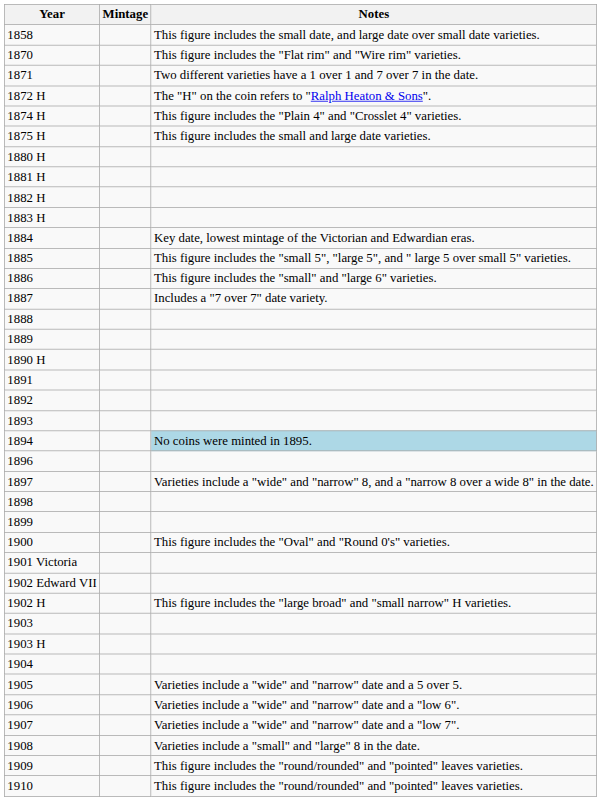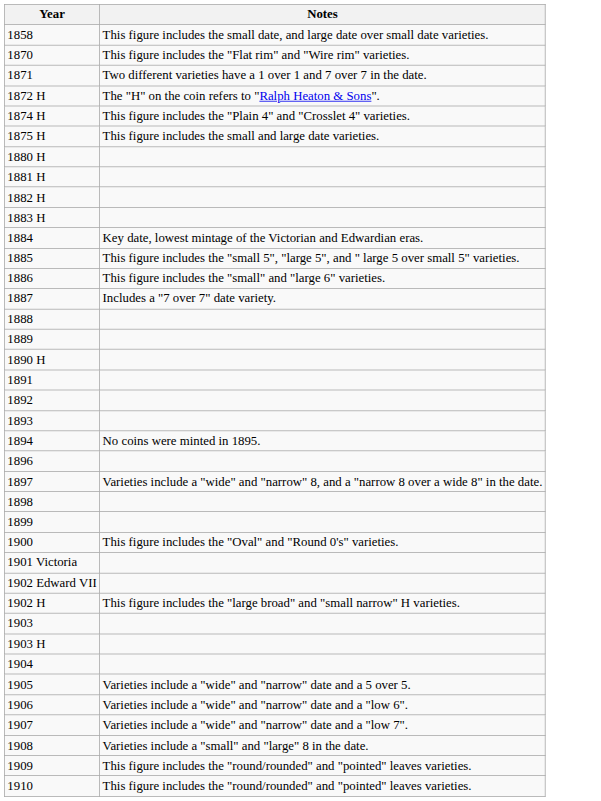- column: Mintage
1894 | Notes: lightblue background -> no background
